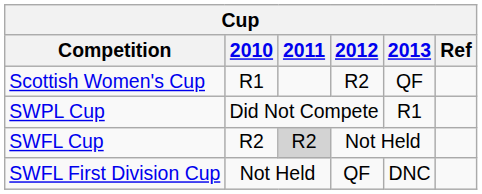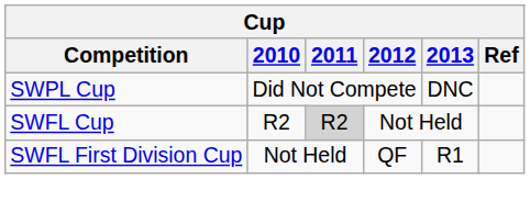- row: Scottish Women's Cup | R1 | R2 | QF
SWPL Cup | 2013: R1 -> DNC
SWFL First Division Cup | 2013: DNC -> R1
